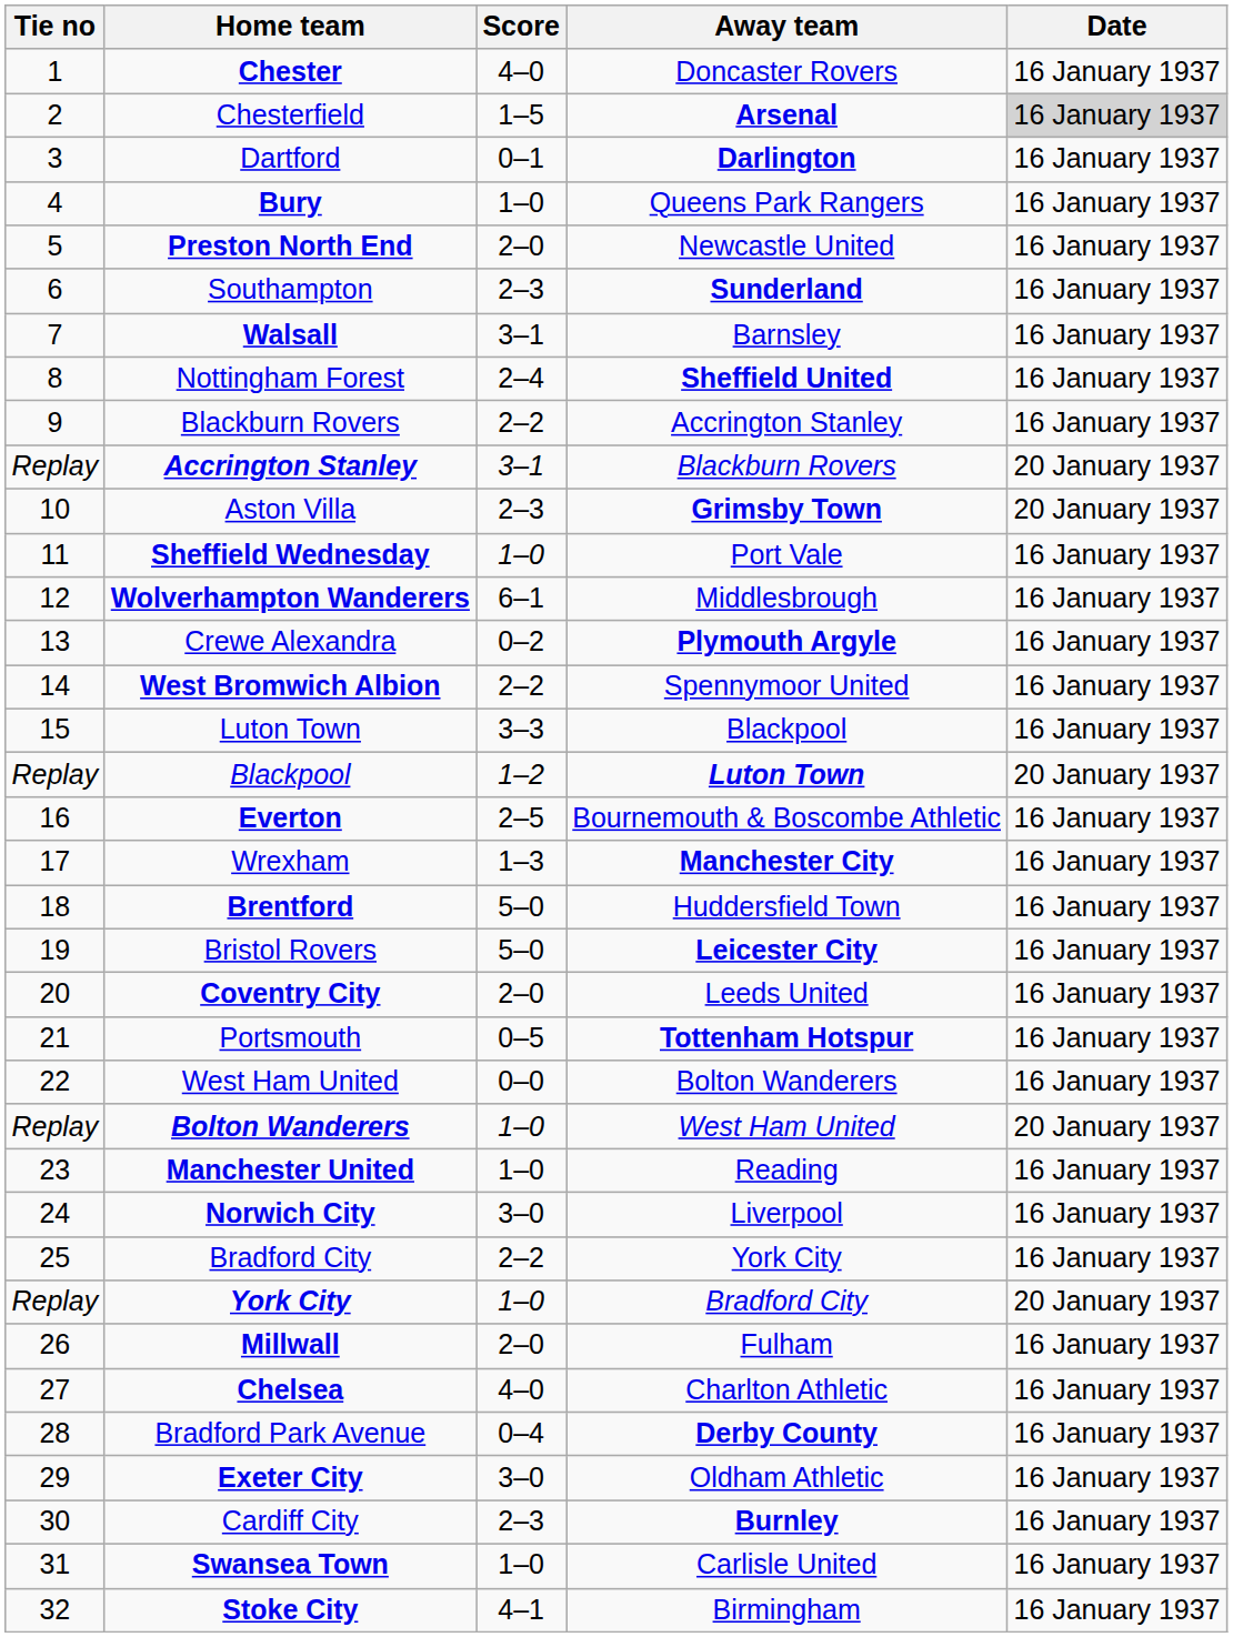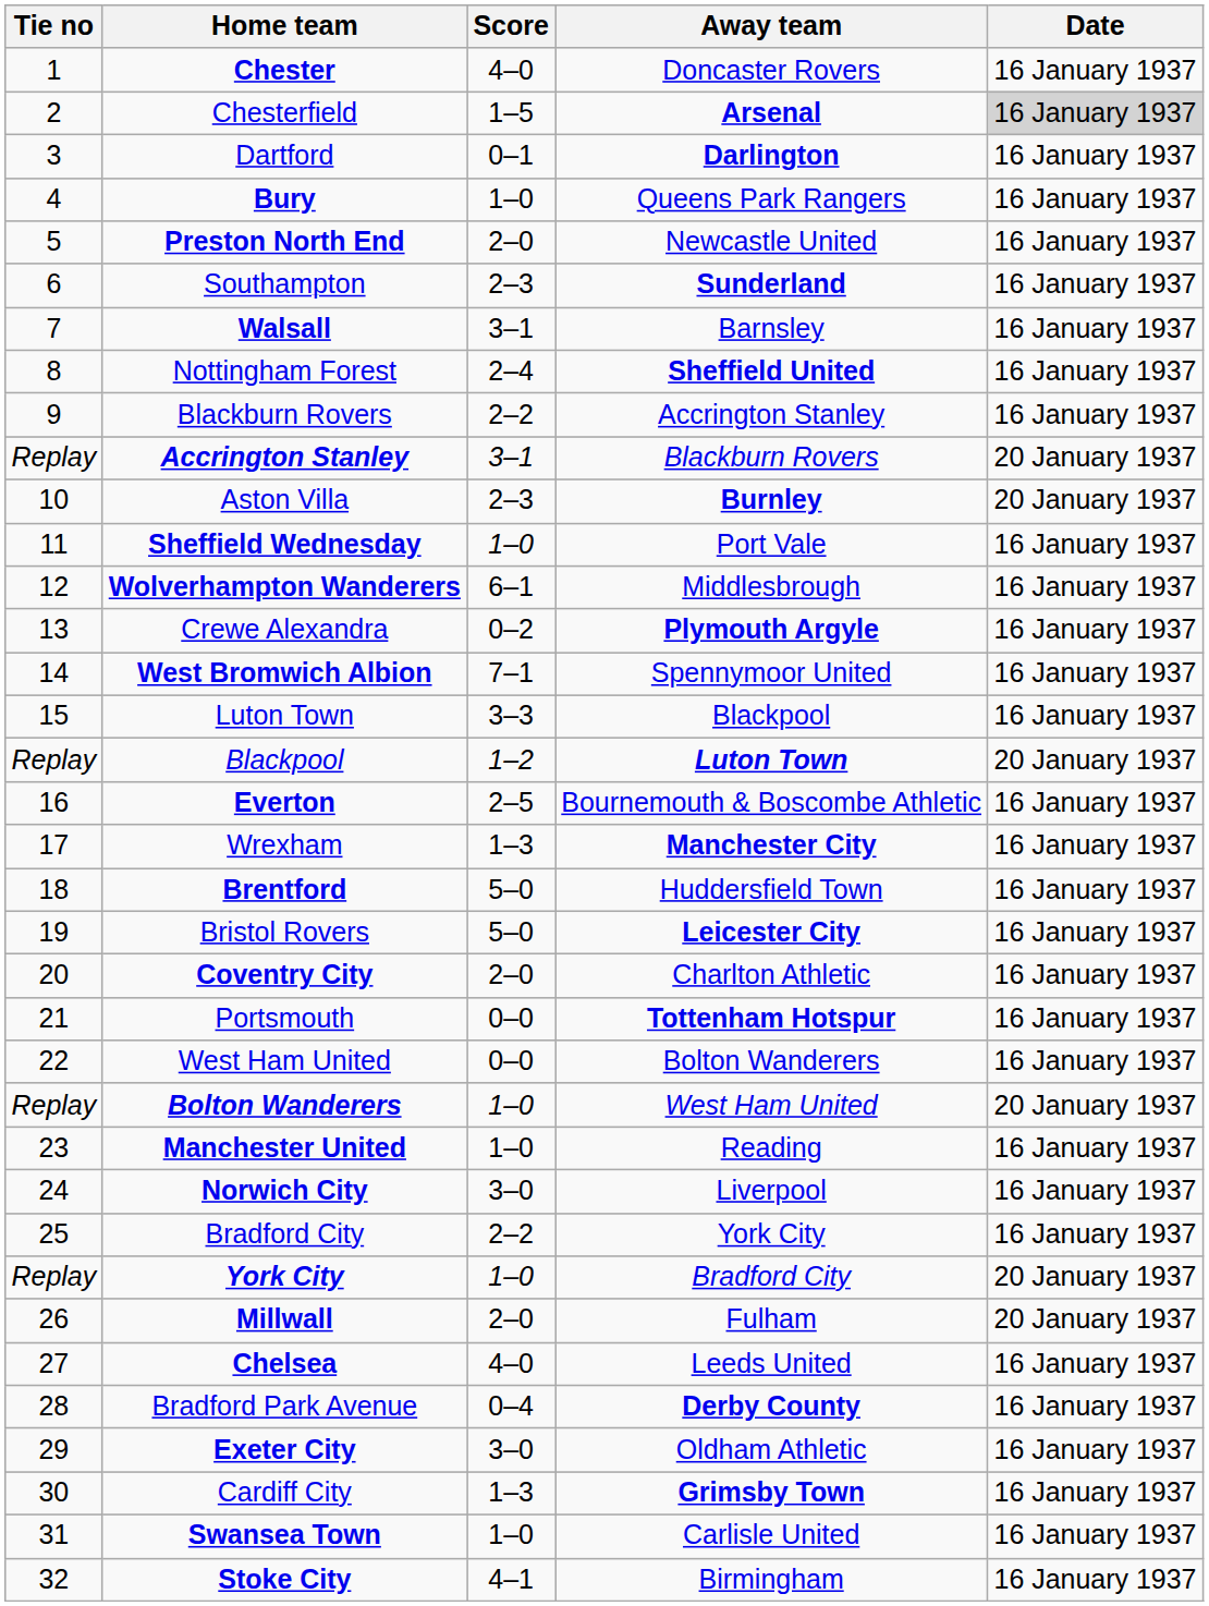Aston Villa | Away team: Grimsby Town -> Burnley
West Bromwich Albion | Score: 2–2 -> 7–1
Coventry City | Away team: Leeds United -> Charlton Athletic
Portsmouth | Score: 0–5 -> 0–0
Millwall | Date: 16 January 1937 -> 20 January 1937
Chelsea | Away team: Charlton Athletic -> Leeds United
Cardiff City | Score: 2–3 -> 1–3
Cardiff City | Away team: Burnley -> Grimsby Town
